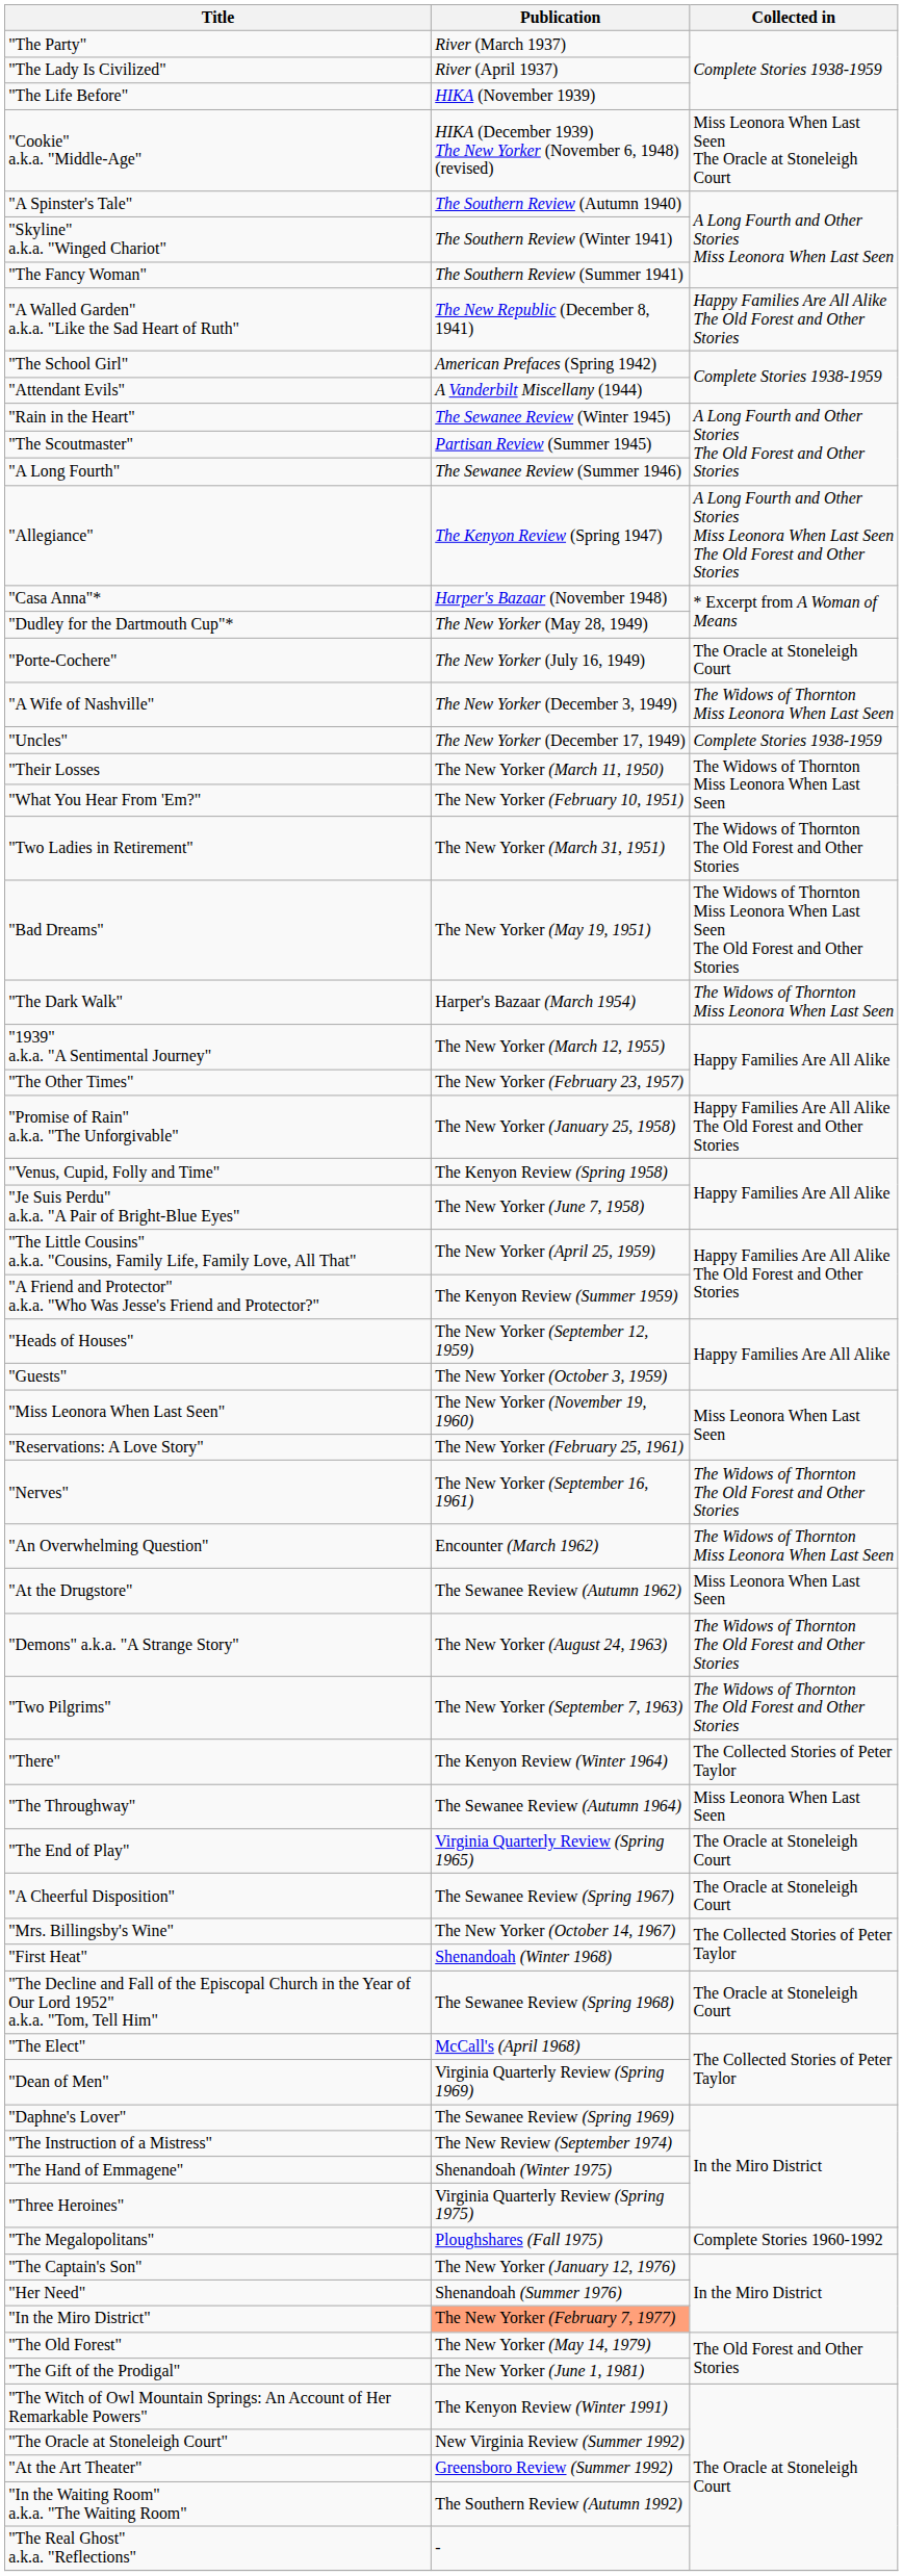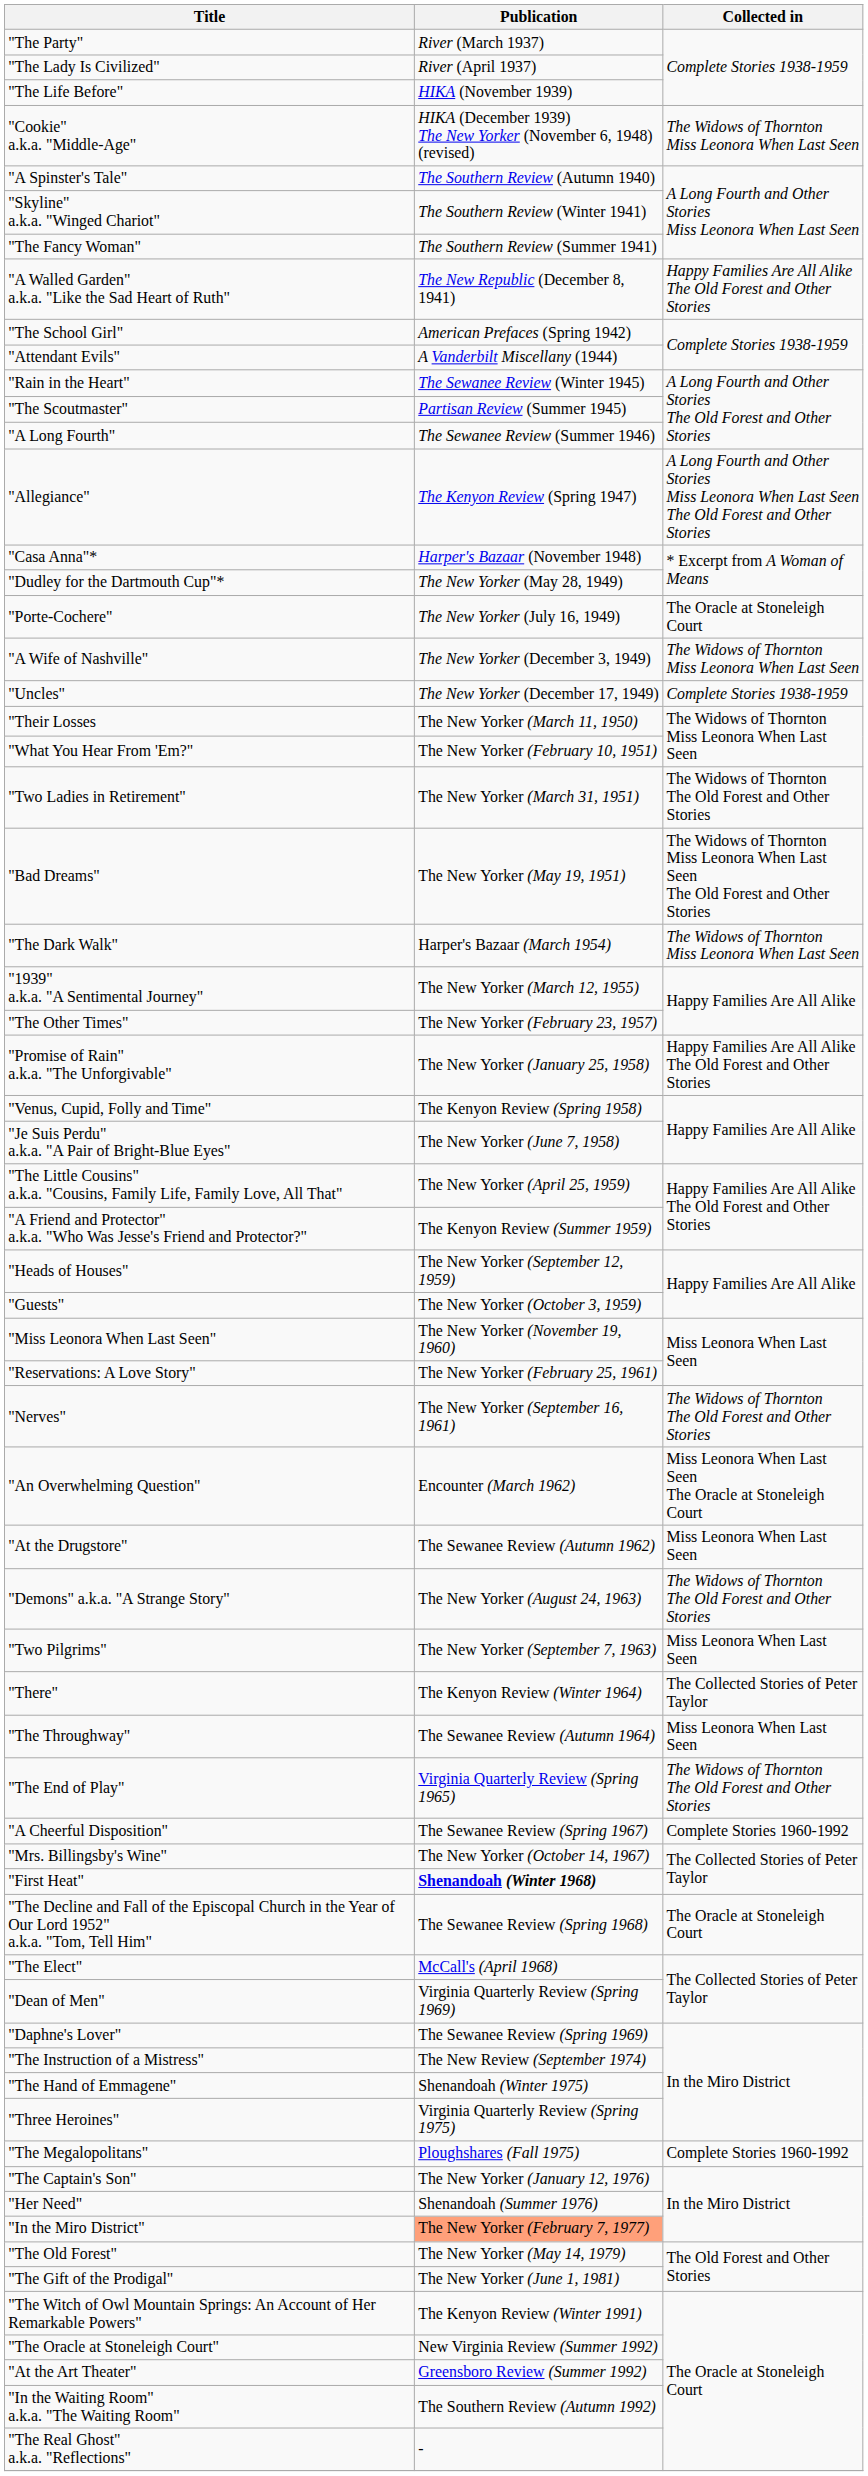"Cookie" a.k.a. "Middle-Age" | Collected in: Miss Leonora When Last Seen The Oracle at Stoneleigh Court -> The Widows of Thornton Miss Leonora When Last Seen
"An Overwhelming Question" | Collected in: The Widows of Thornton Miss Leonora When Last Seen -> Miss Leonora When Last Seen The Oracle at Stoneleigh Court
"Two Pilgrims" | Collected in: The Widows of Thornton The Old Forest and Other Stories -> Miss Leonora When Last Seen
"The End of Play" | Collected in: The Oracle at Stoneleigh Court -> The Widows of Thornton The Old Forest and Other Stories
"A Cheerful Disposition" | Collected in: The Oracle at Stoneleigh Court -> Complete Stories 1960-1992
"First Heat" | Publication: normal -> bold
